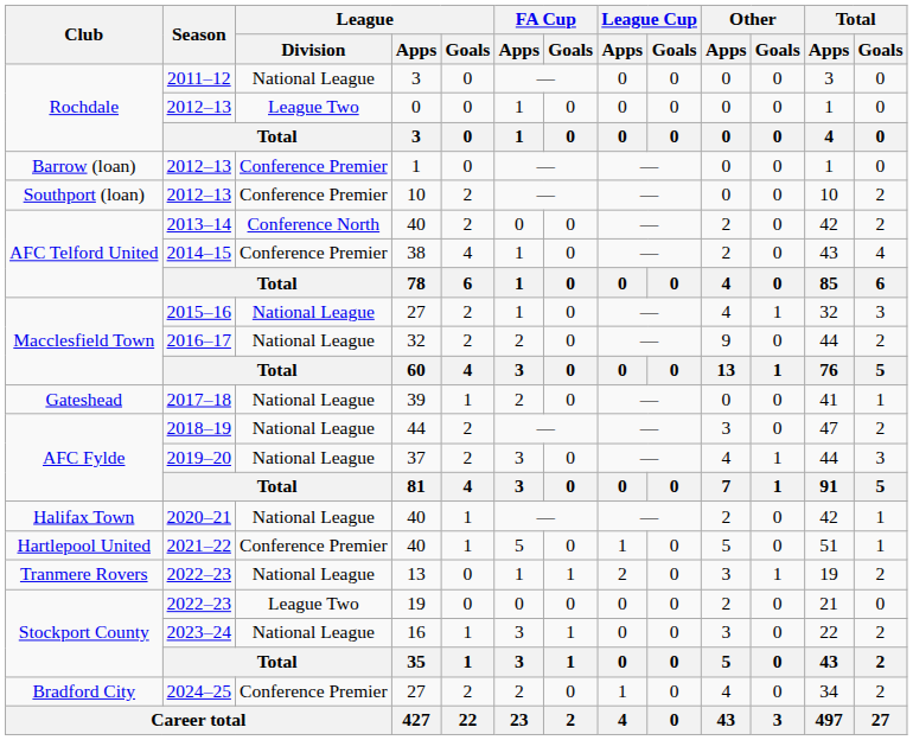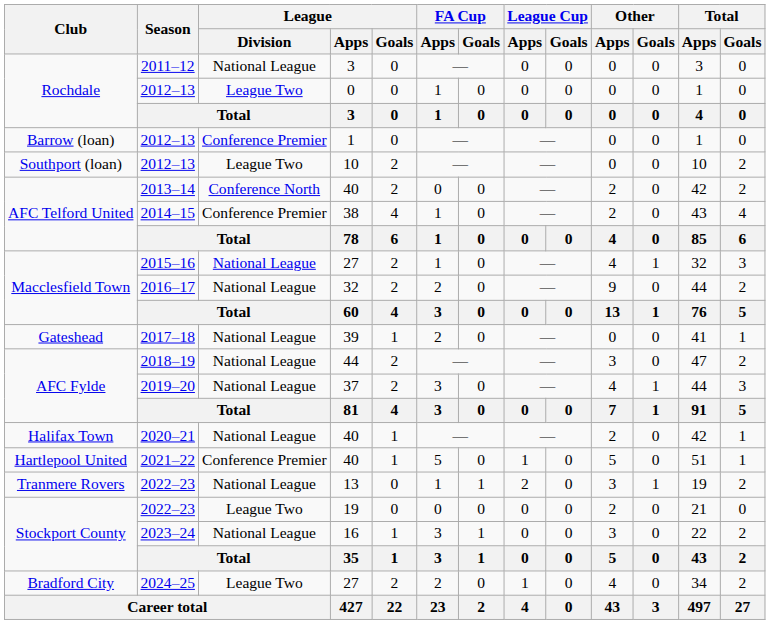2012–13 / 10 | League / Division: Conference Premier -> League Two
2024–25 | League / Division: Conference Premier -> League Two
